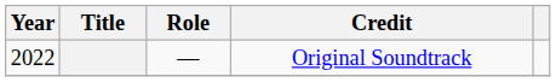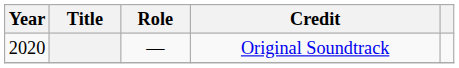Original Soundtrack | Year: 2022 -> 2020
